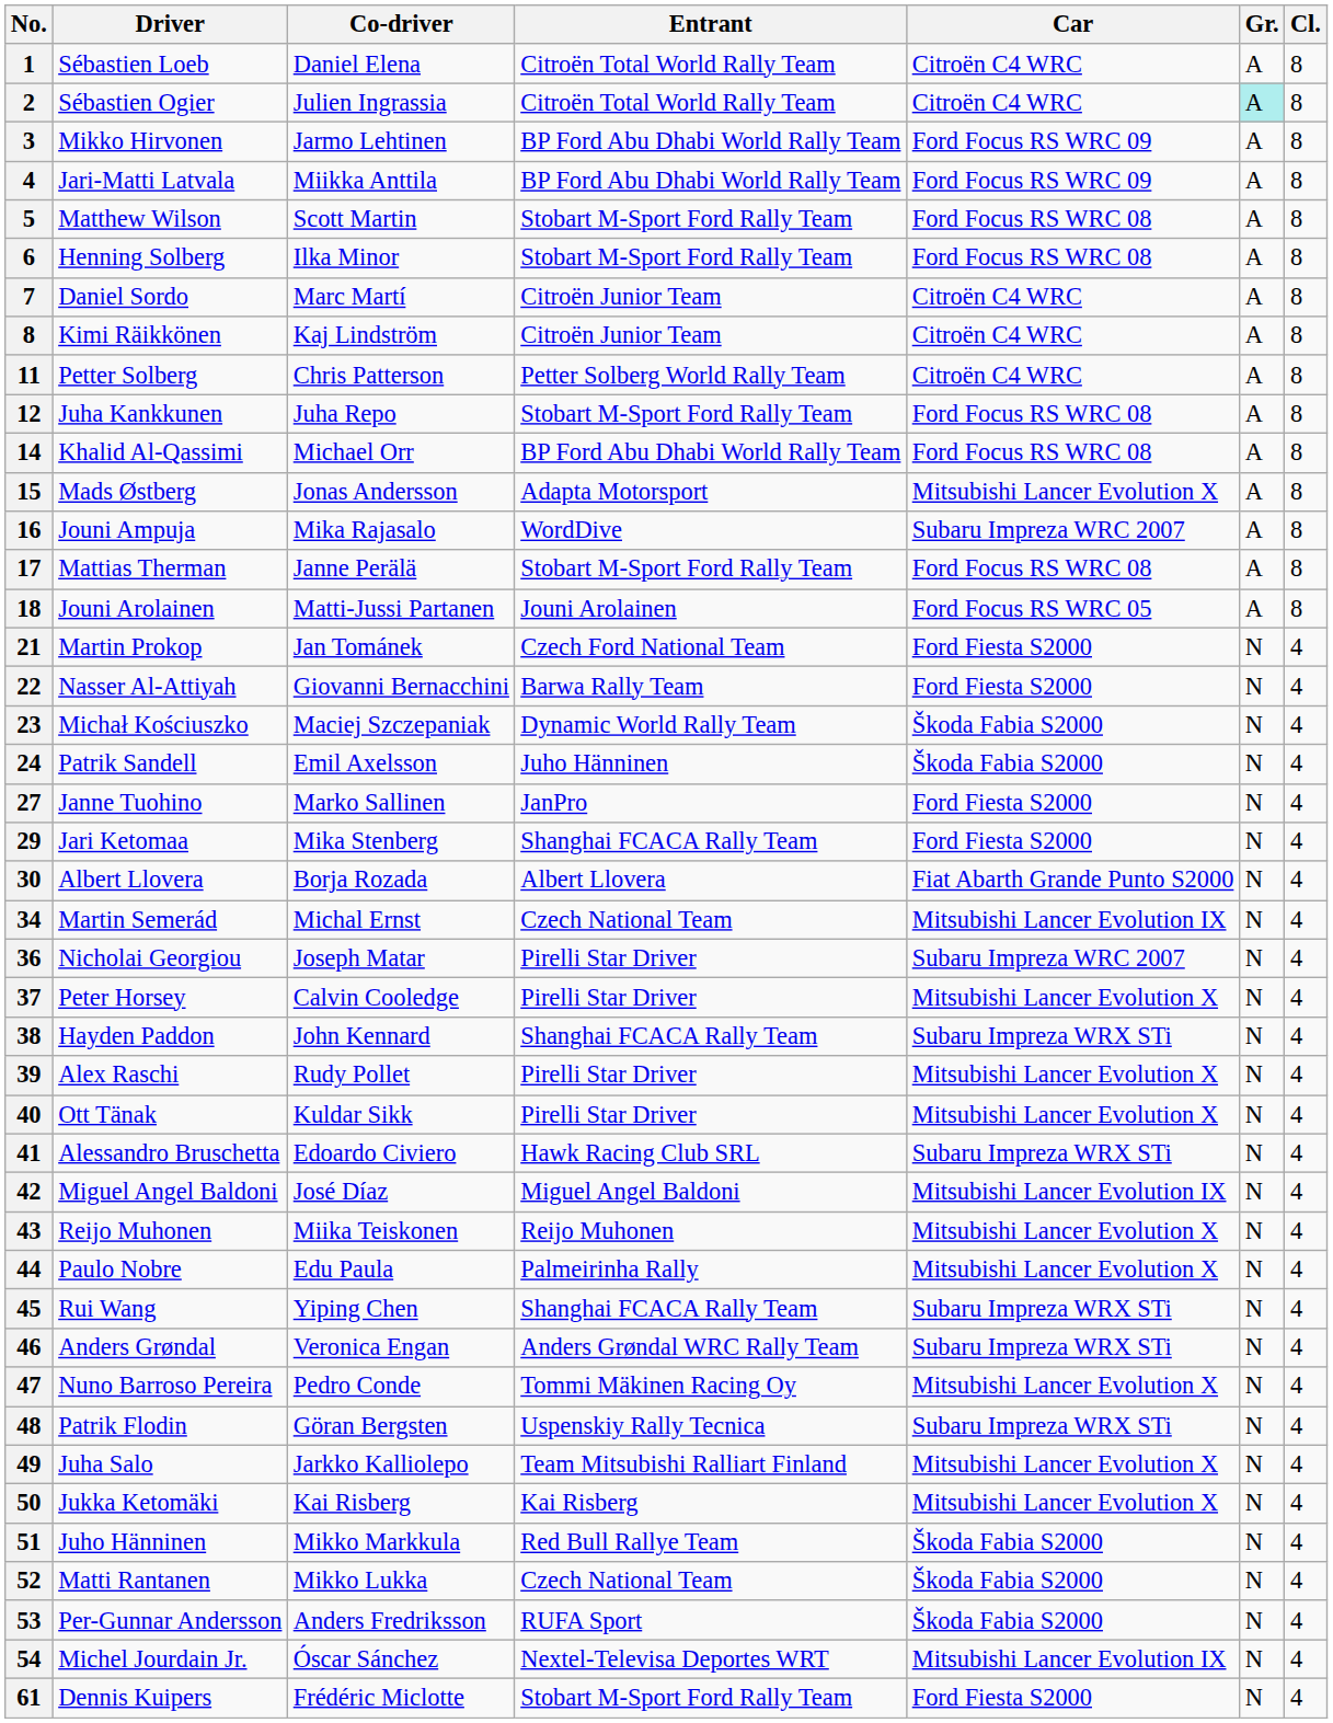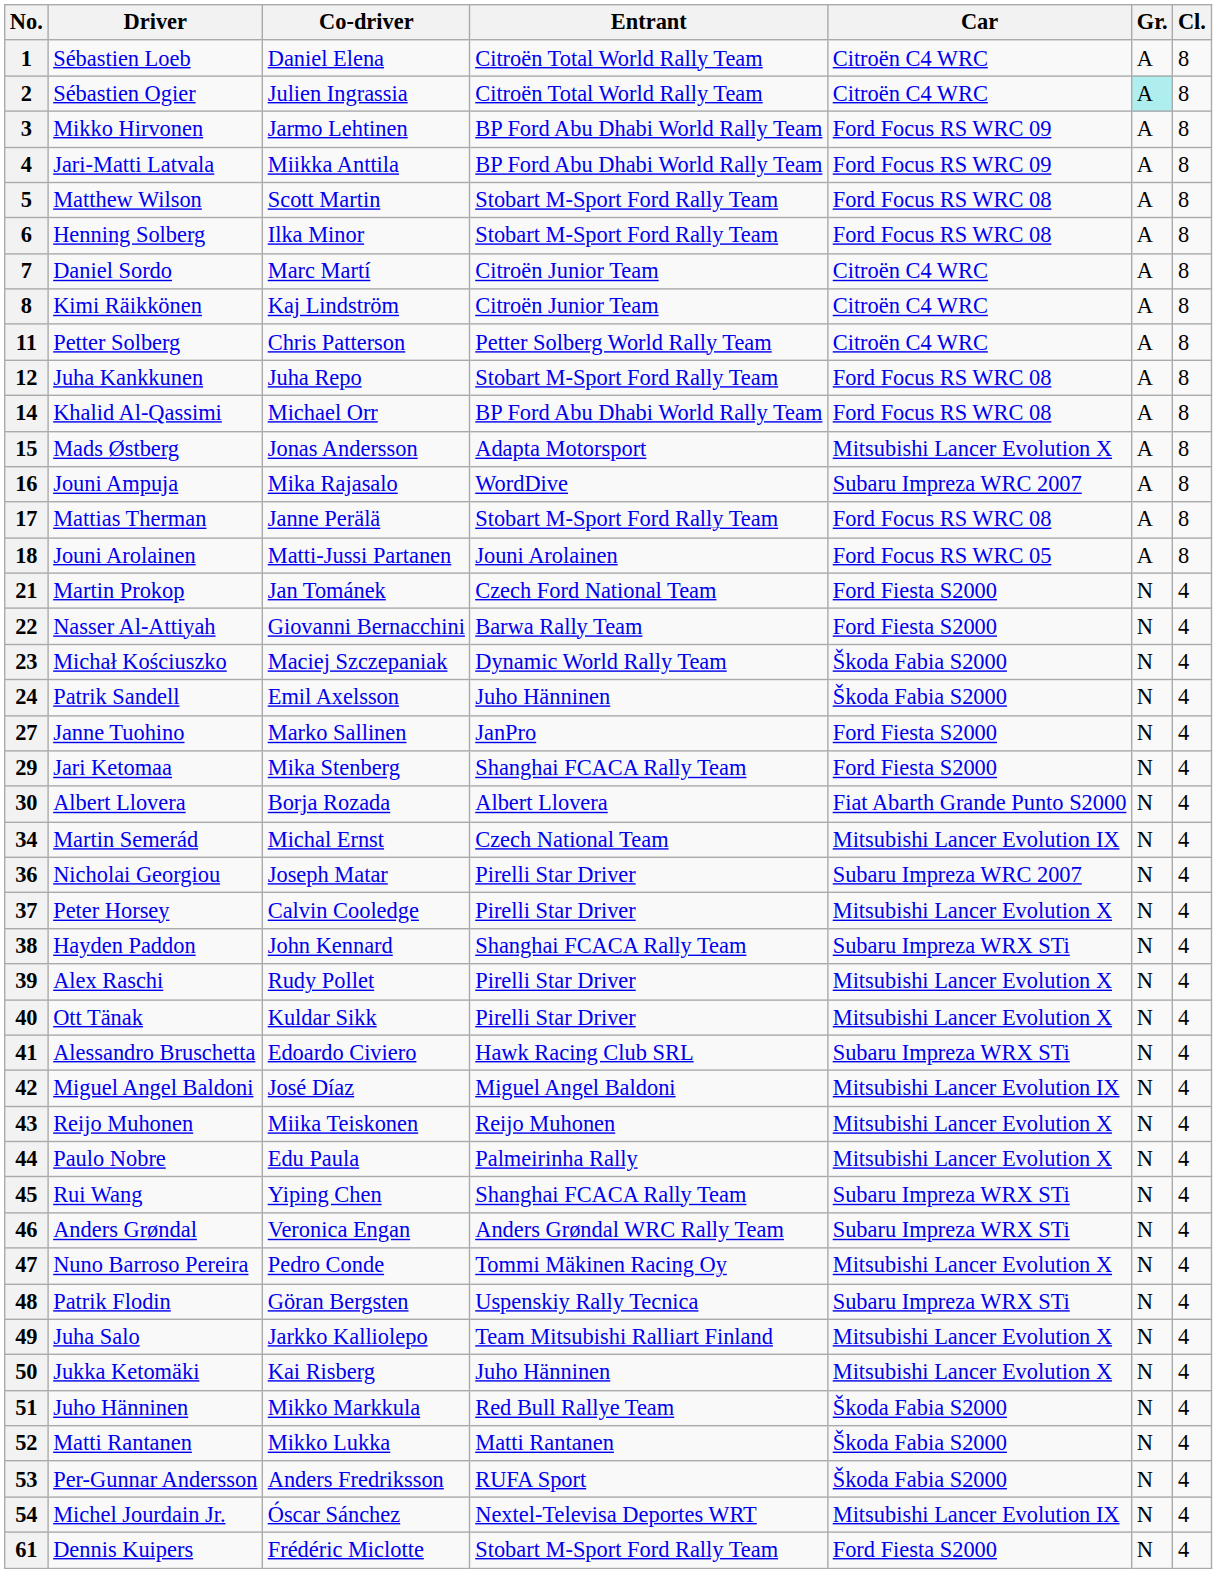50 | Entrant: Kai Risberg -> Juho Hänninen
52 | Entrant: Czech National Team -> Matti Rantanen
